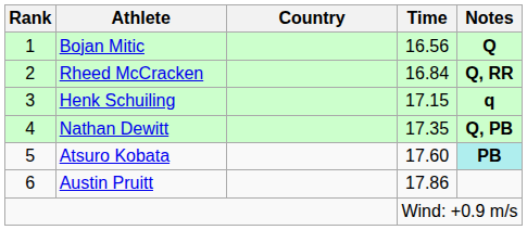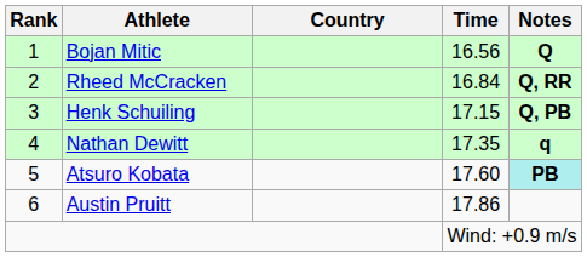Henk Schuiling | Notes: q -> Q, PB
Nathan Dewitt | Notes: Q, PB -> q
